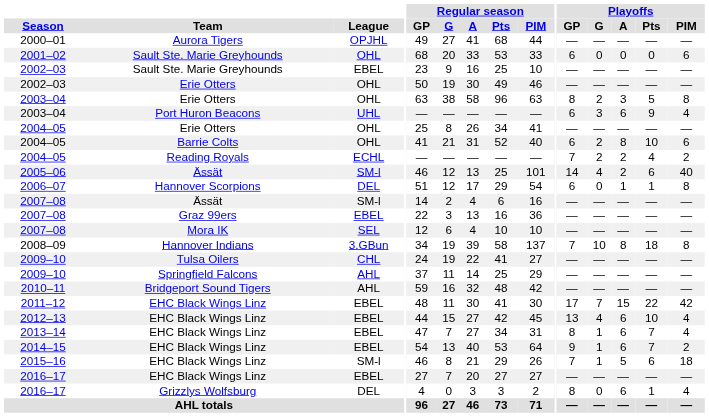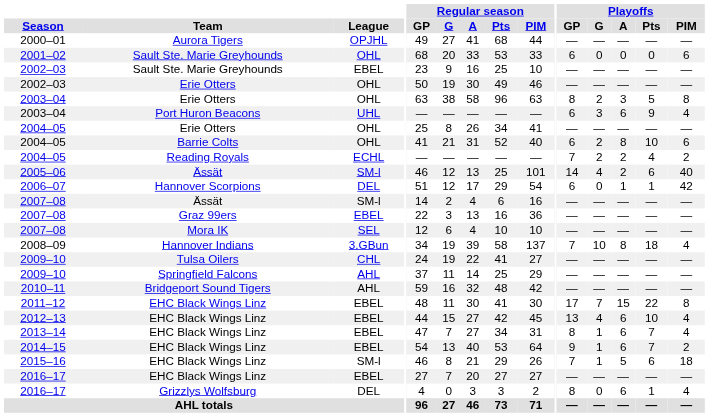2006–07 | Playoffs / PIM: 8 -> 42
2008–09 | Playoffs / PIM: 8 -> 4
2011–12 | Playoffs / PIM: 42 -> 8
